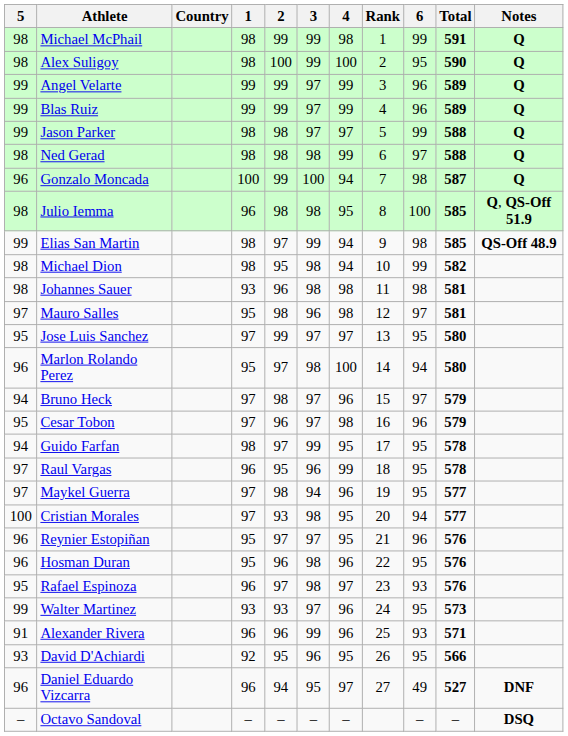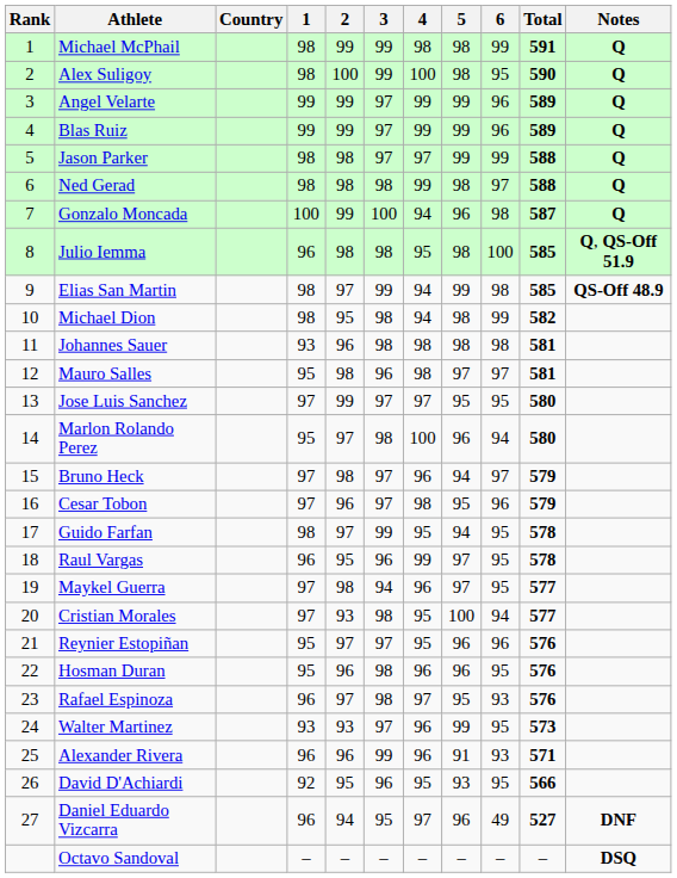columns swapped: Rank <-> 5
